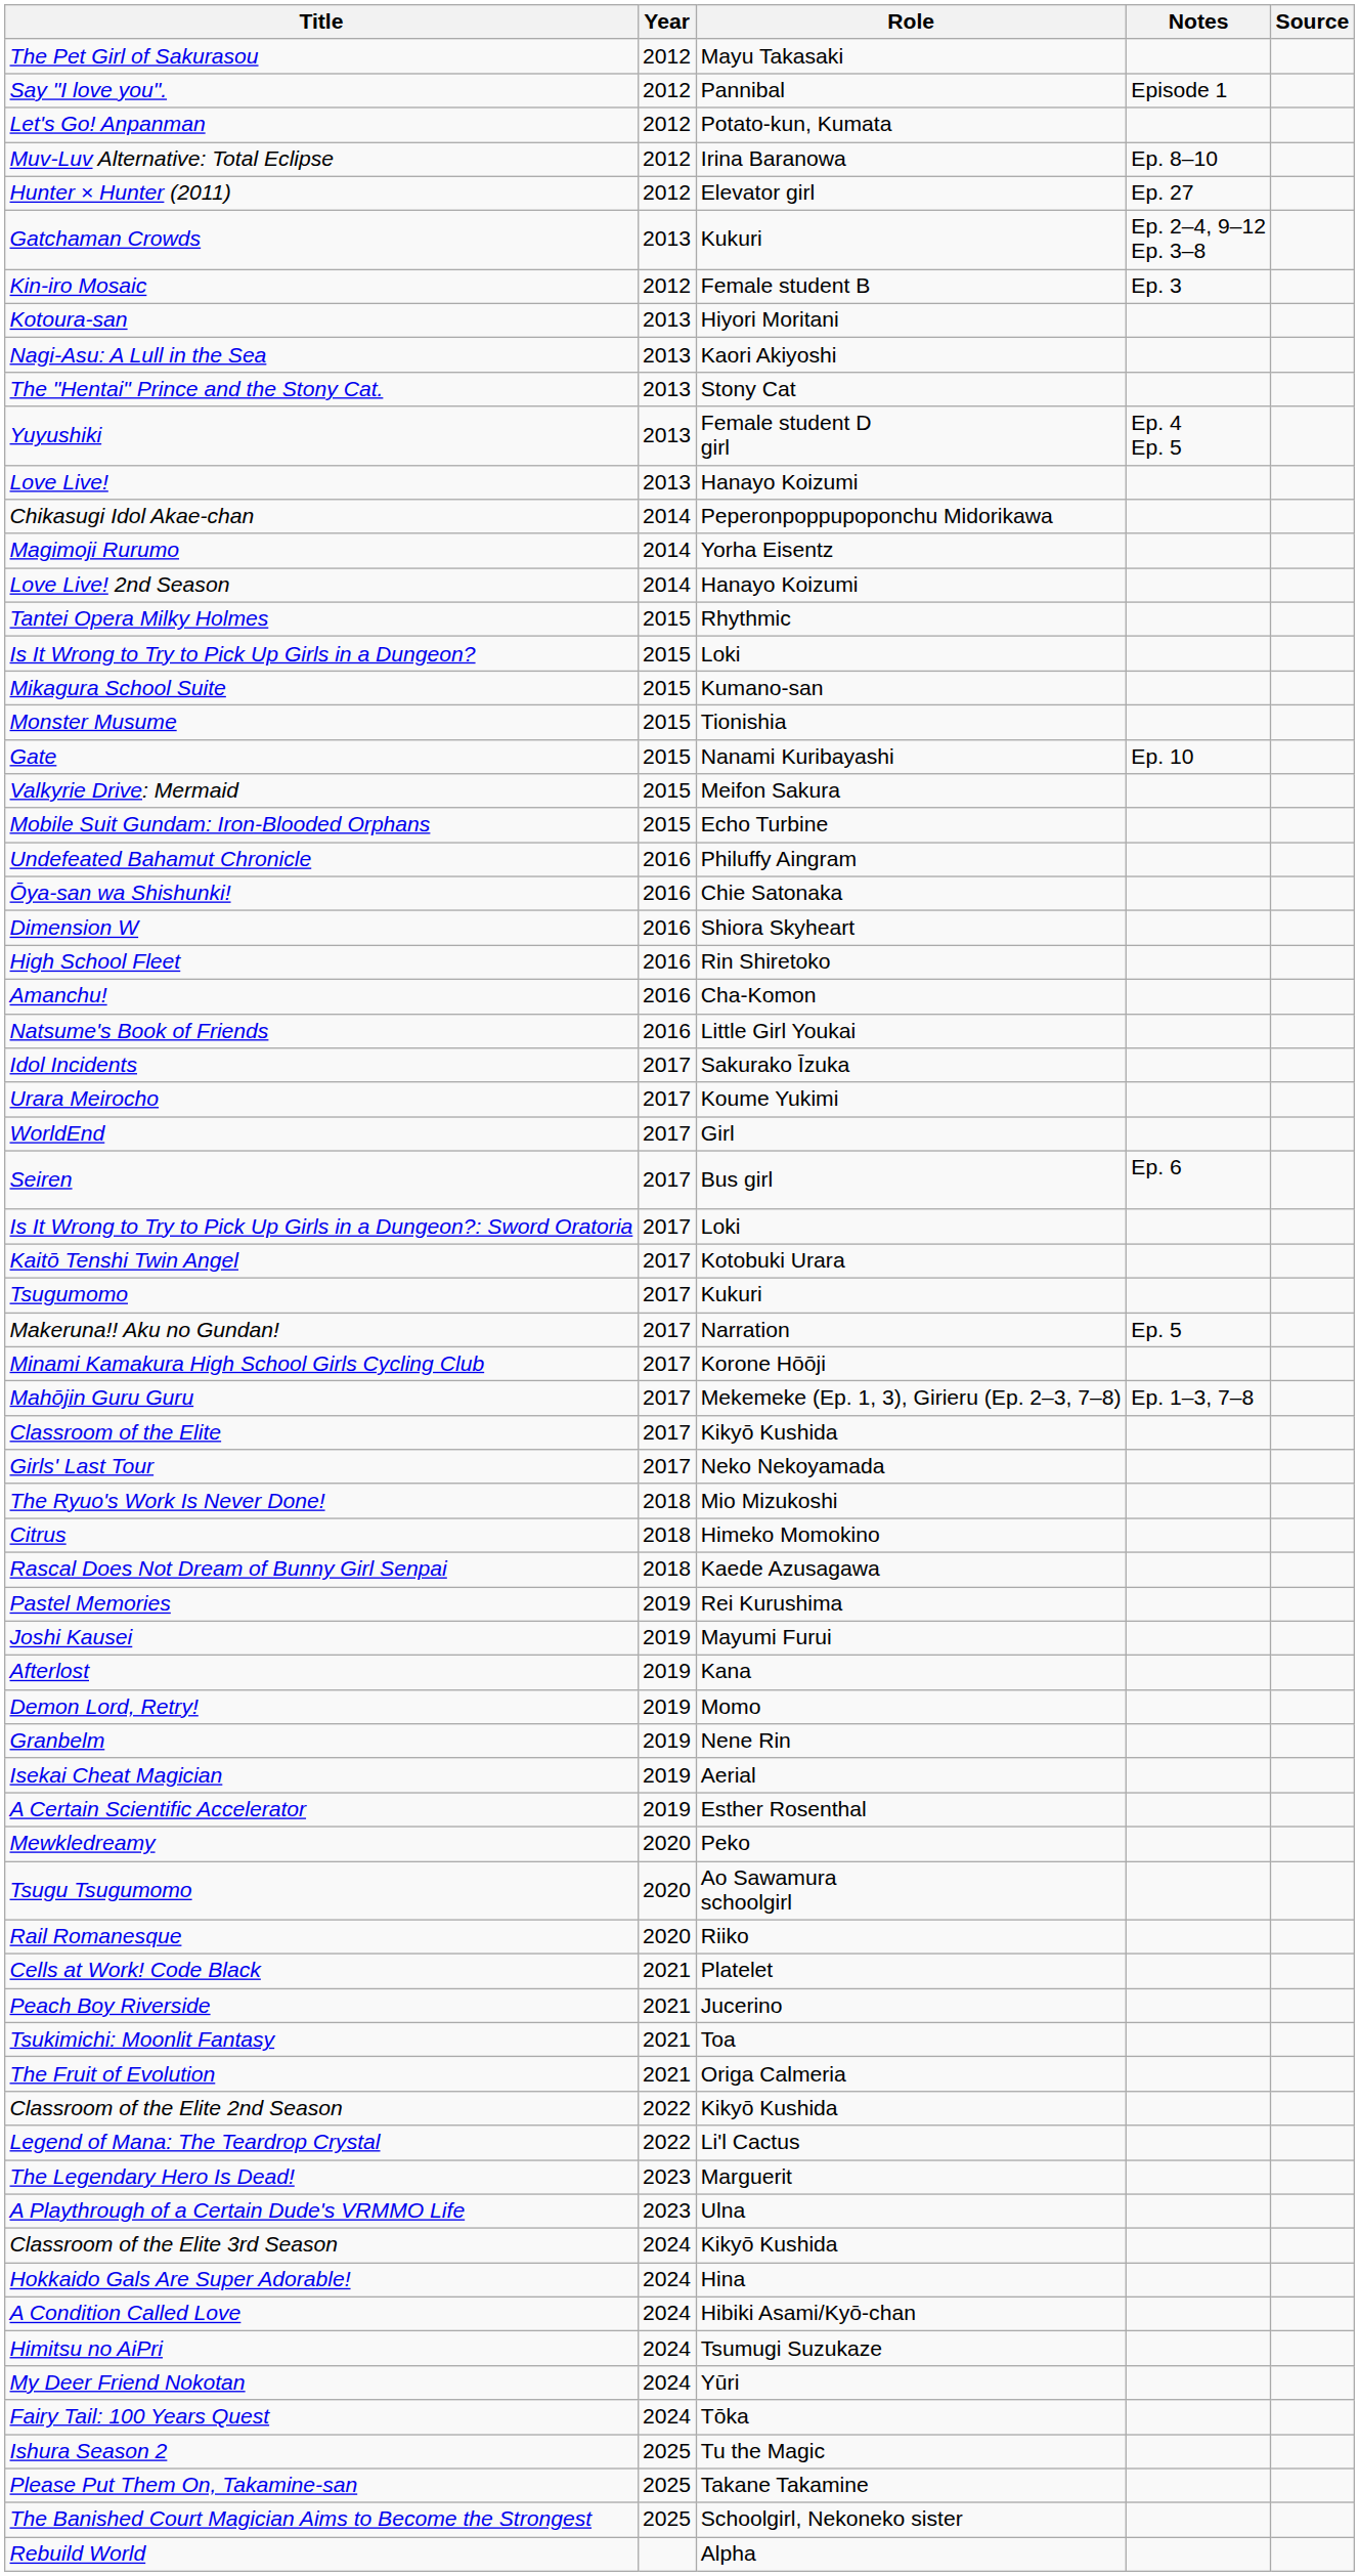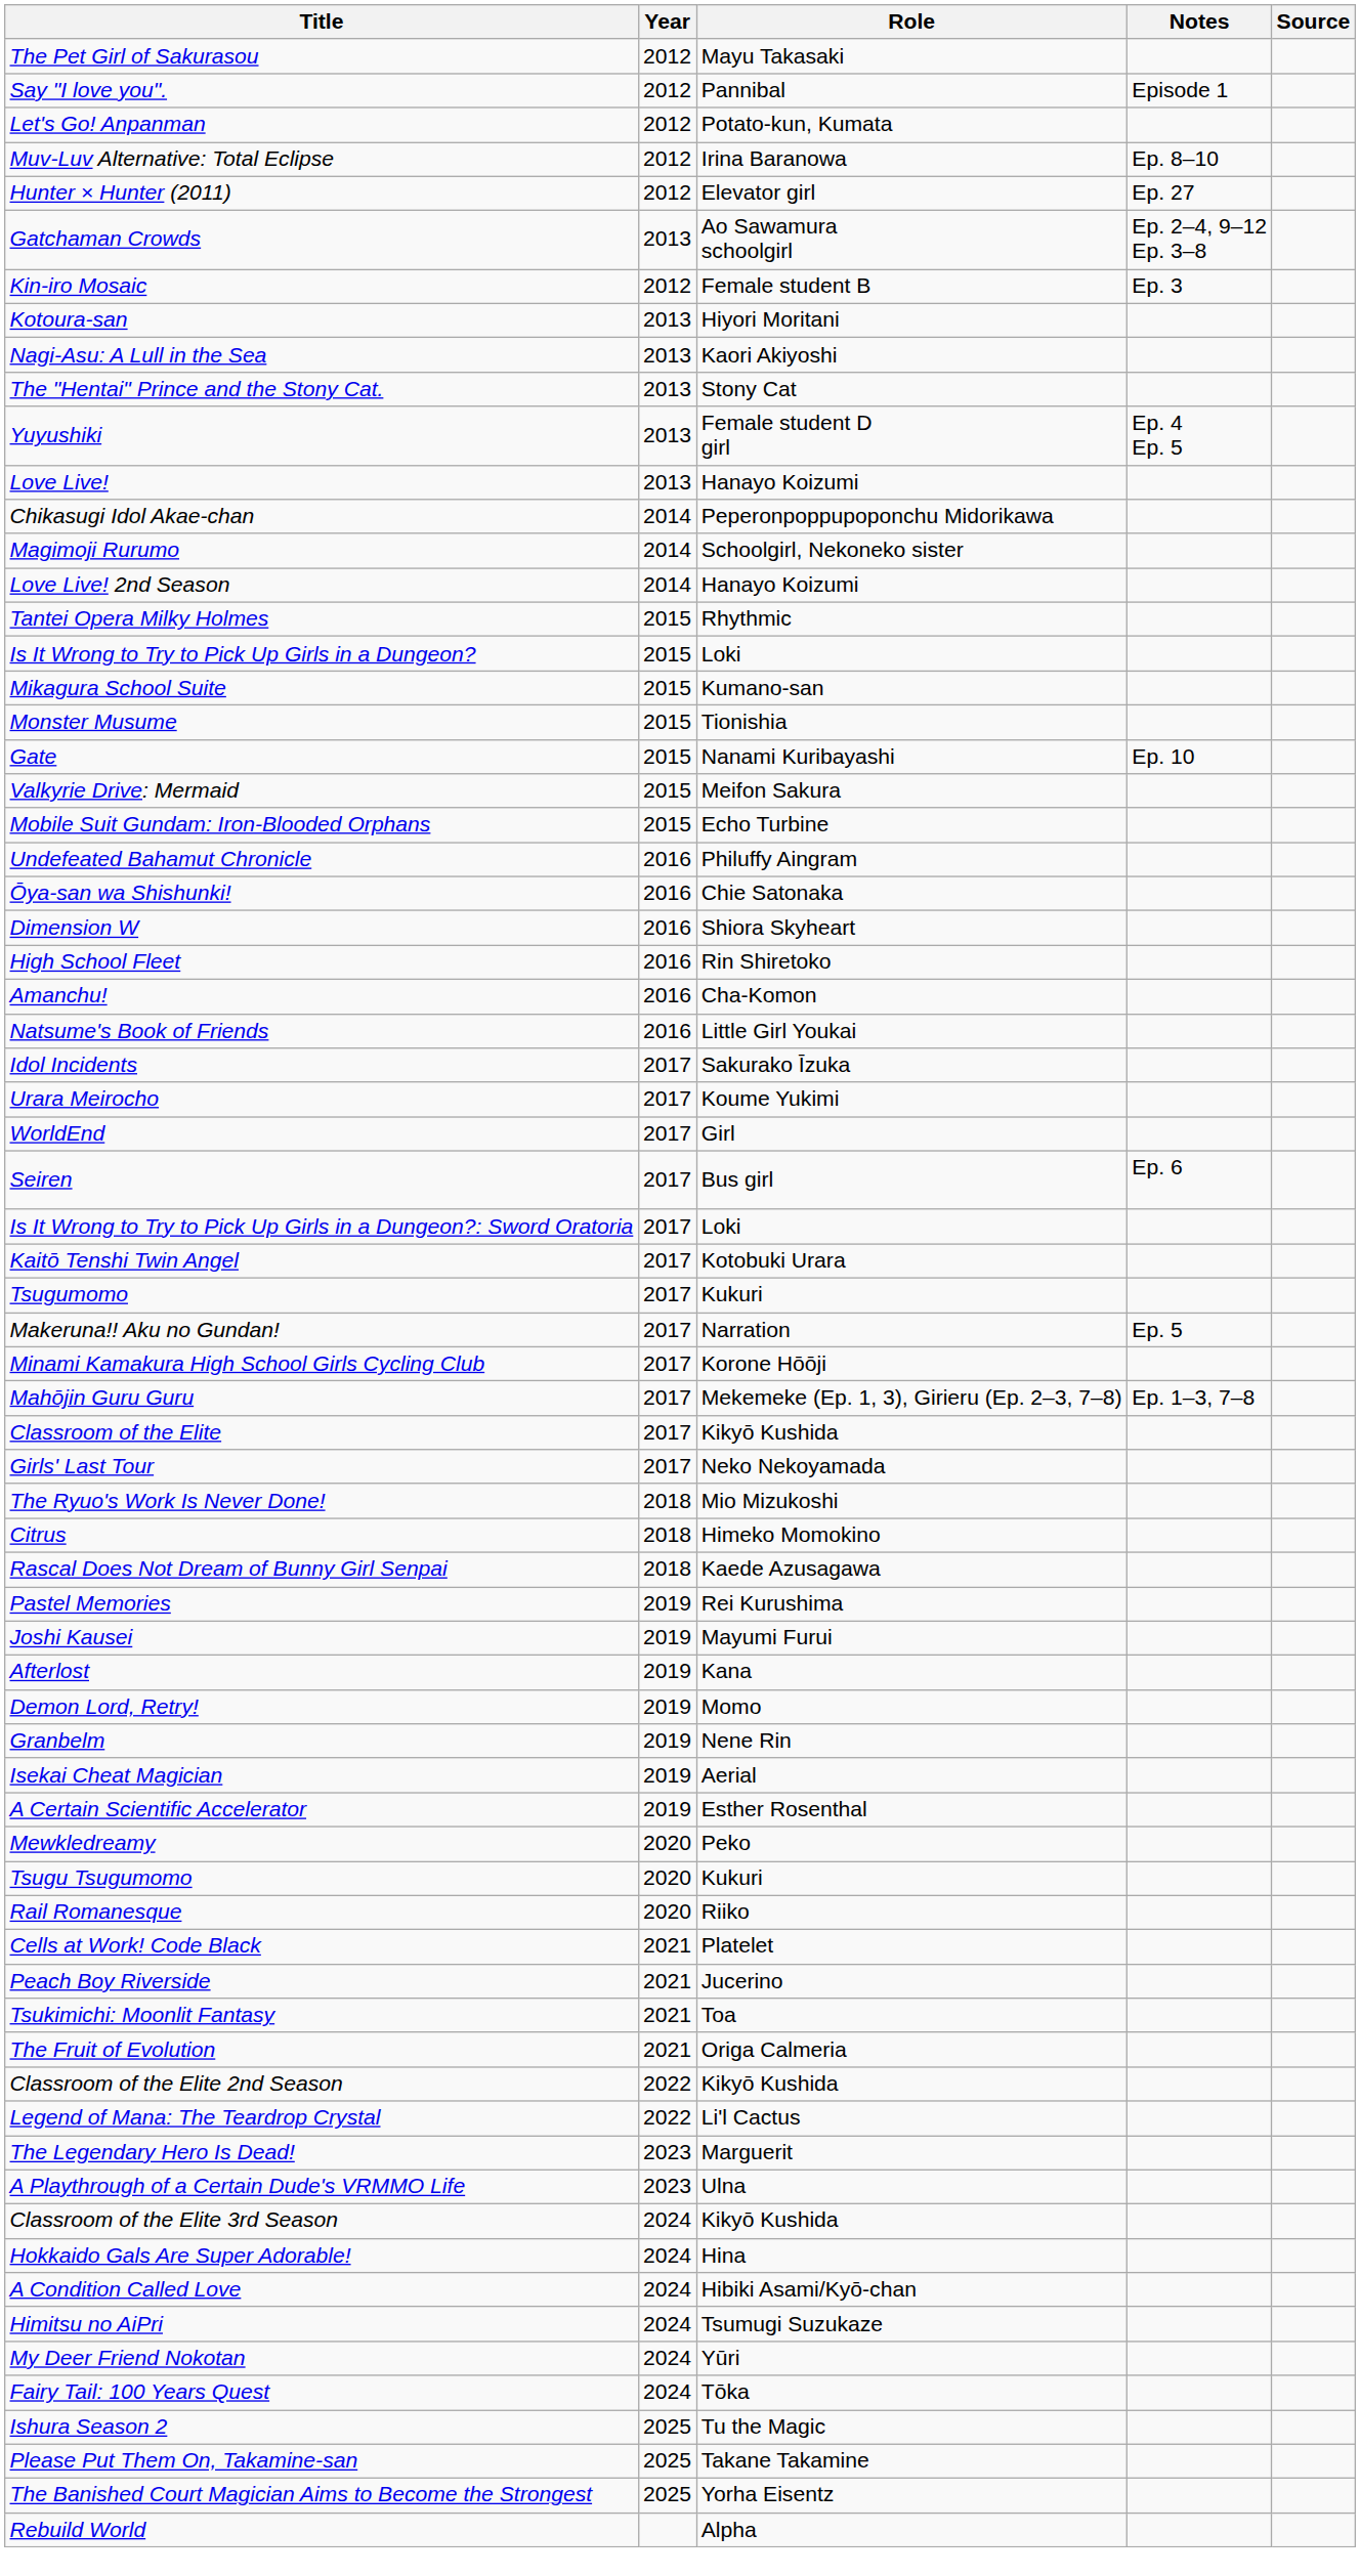Gatchaman Crowds | Role: Kukuri -> Ao Sawamura schoolgirl
Magimoji Rurumo | Role: Yorha Eisentz -> Schoolgirl, Nekoneko sister
Tsugu Tsugumomo | Role: Ao Sawamura schoolgirl -> Kukuri
The Banished Court Magician Aims to Become the Strongest | Role: Schoolgirl, Nekoneko sister -> Yorha Eisentz
